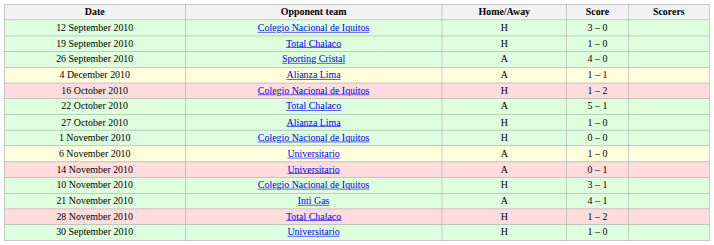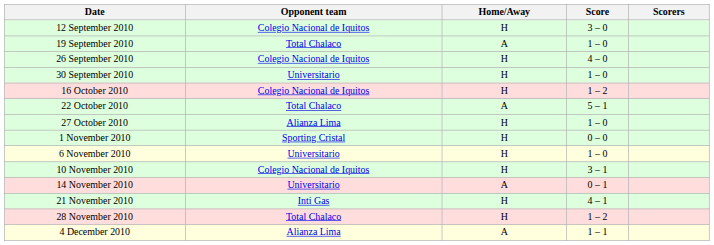19 September 2010 | Home/Away: H -> A
26 September 2010 | Opponent team: Sporting Cristal -> Colegio Nacional de Iquitos
26 September 2010 | Home/Away: A -> H
rows swapped: 30 September 2010 <-> 4 December 2010
1 November 2010 | Opponent team: Colegio Nacional de Iquitos -> Sporting Cristal
6 November 2010 | Home/Away: A -> H
rows swapped: 10 November 2010 <-> 14 November 2010
21 November 2010 | Home/Away: A -> H
